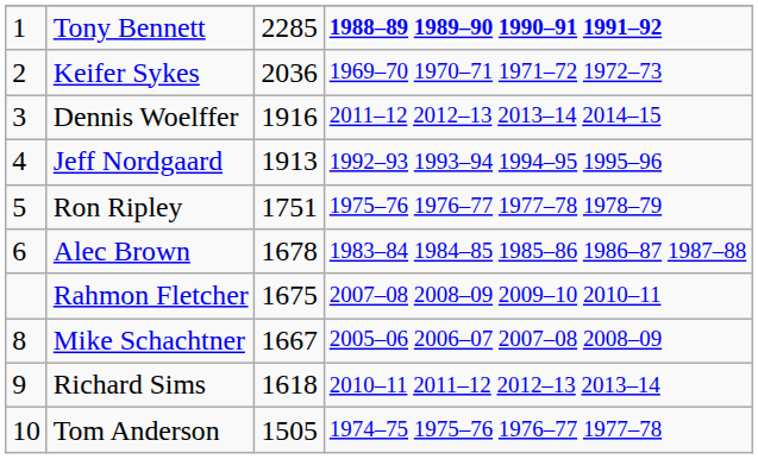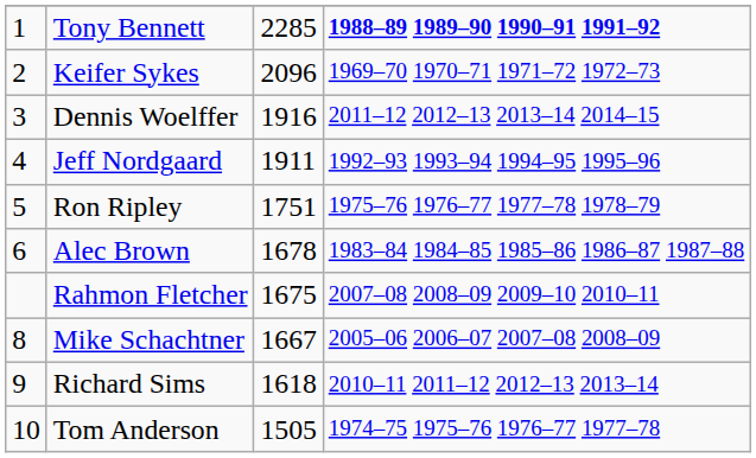Keifer Sykes | column 3: 2036 -> 2096
Jeff Nordgaard | column 3: 1913 -> 1911
